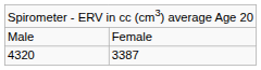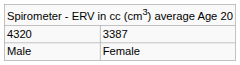rows swapped: Male <-> 4320
